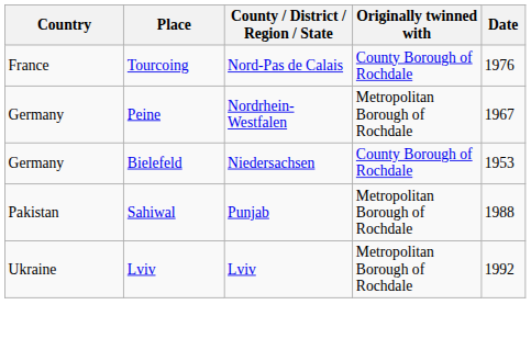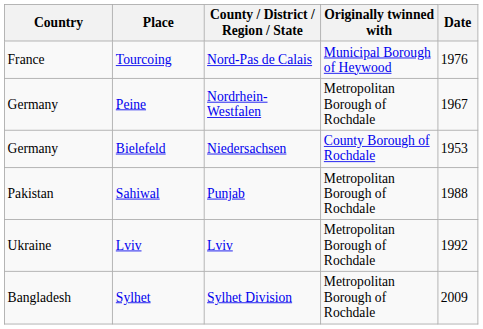Tourcoing | Originally twinned with: County Borough of Rochdale -> Municipal Borough of Heywood
+ row: Bangladesh | Sylhet | Sylhet Division | Metropolitan Borough of Rochdale | 2009
